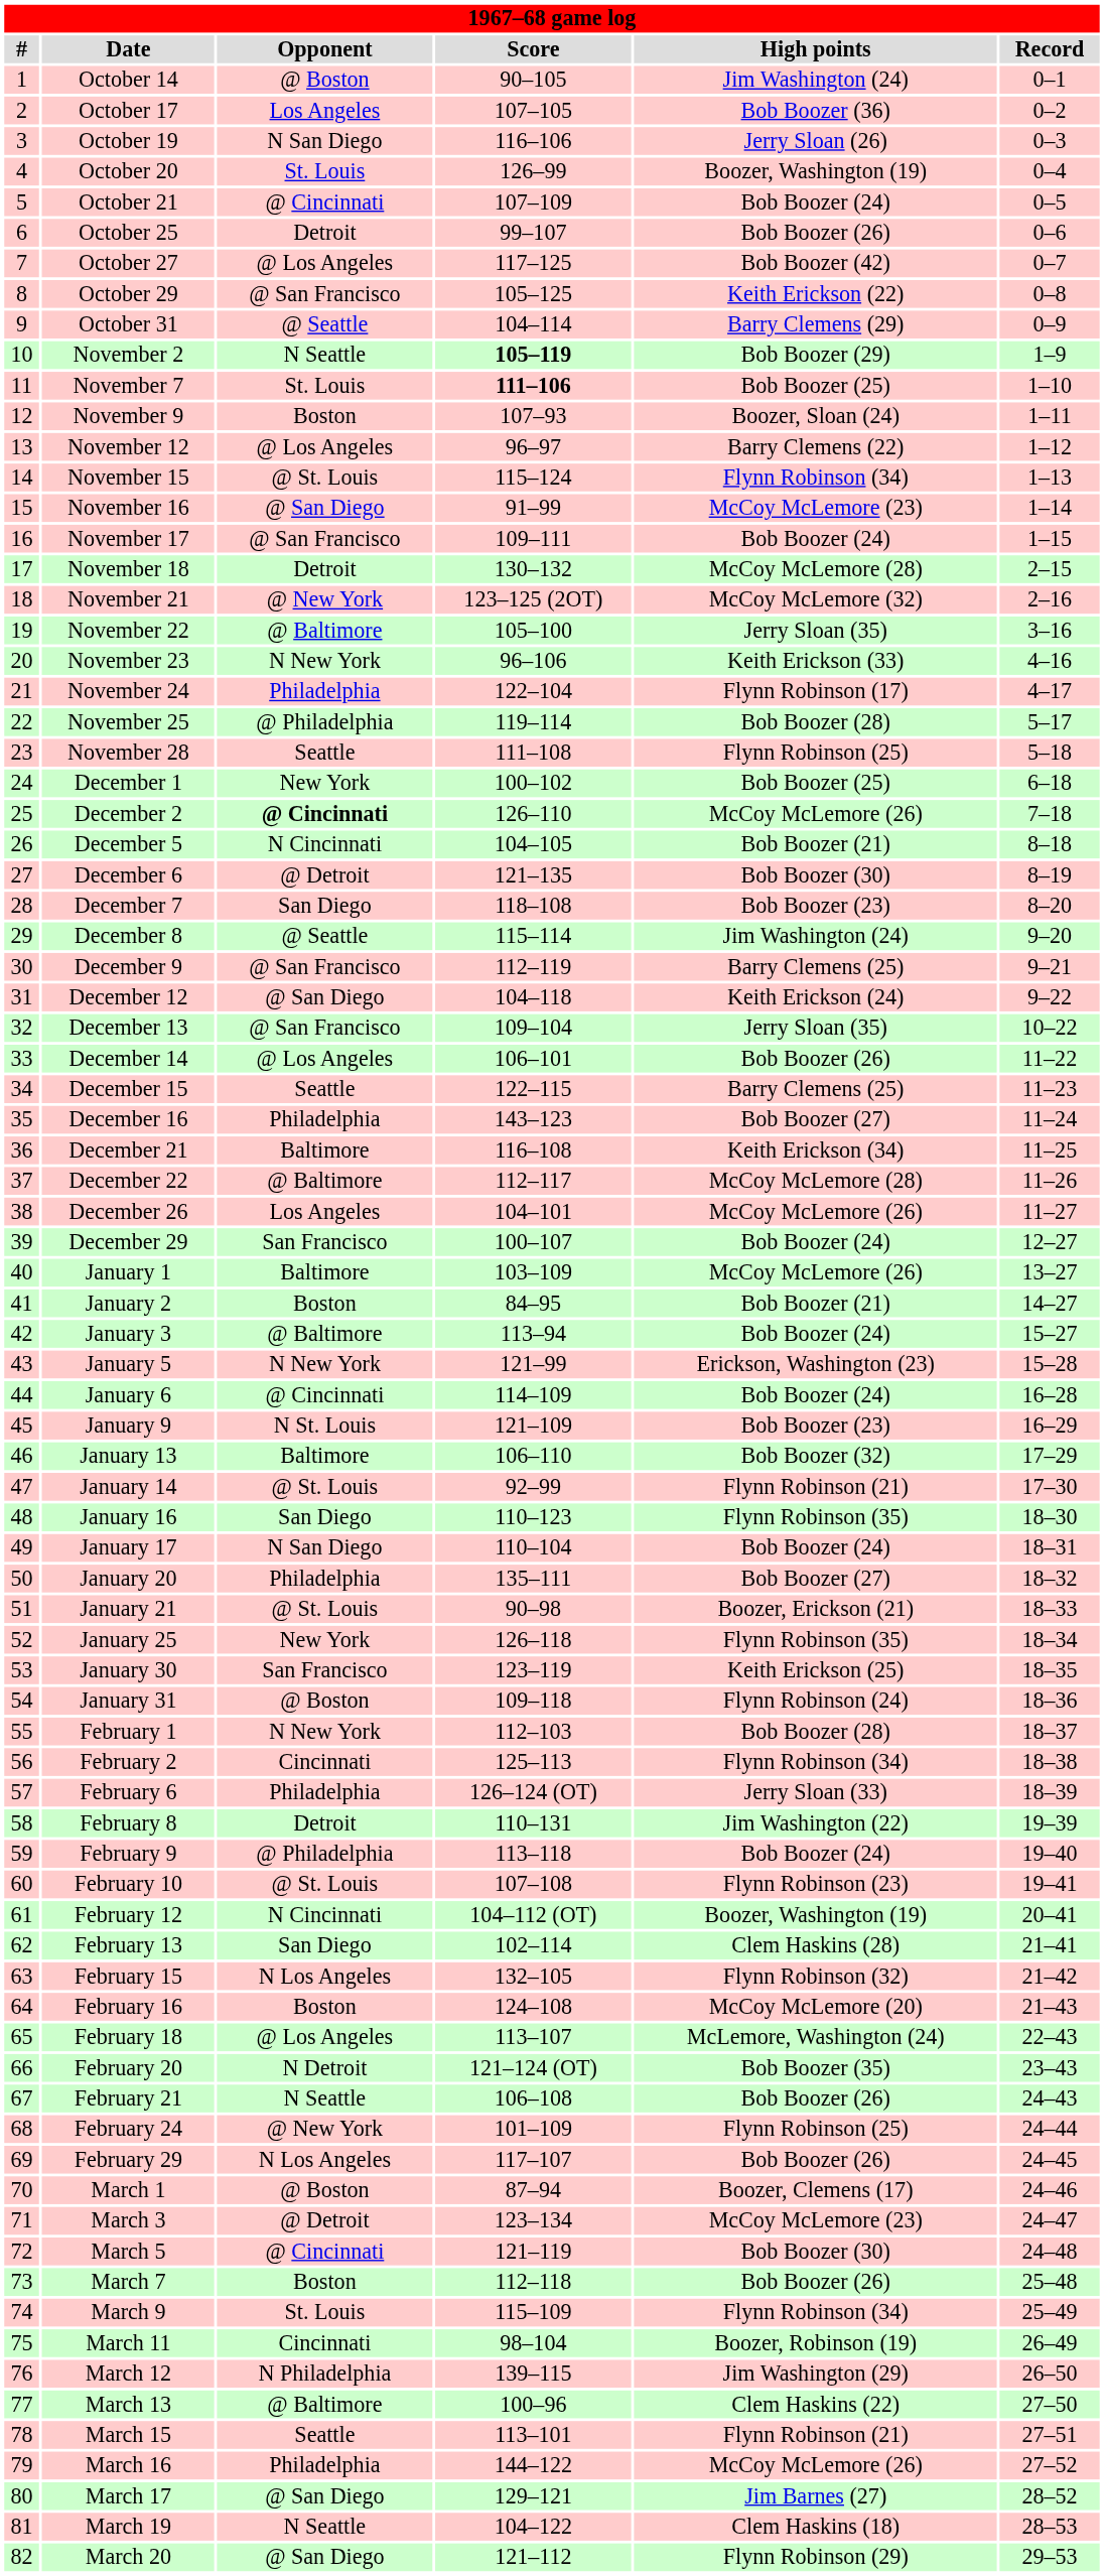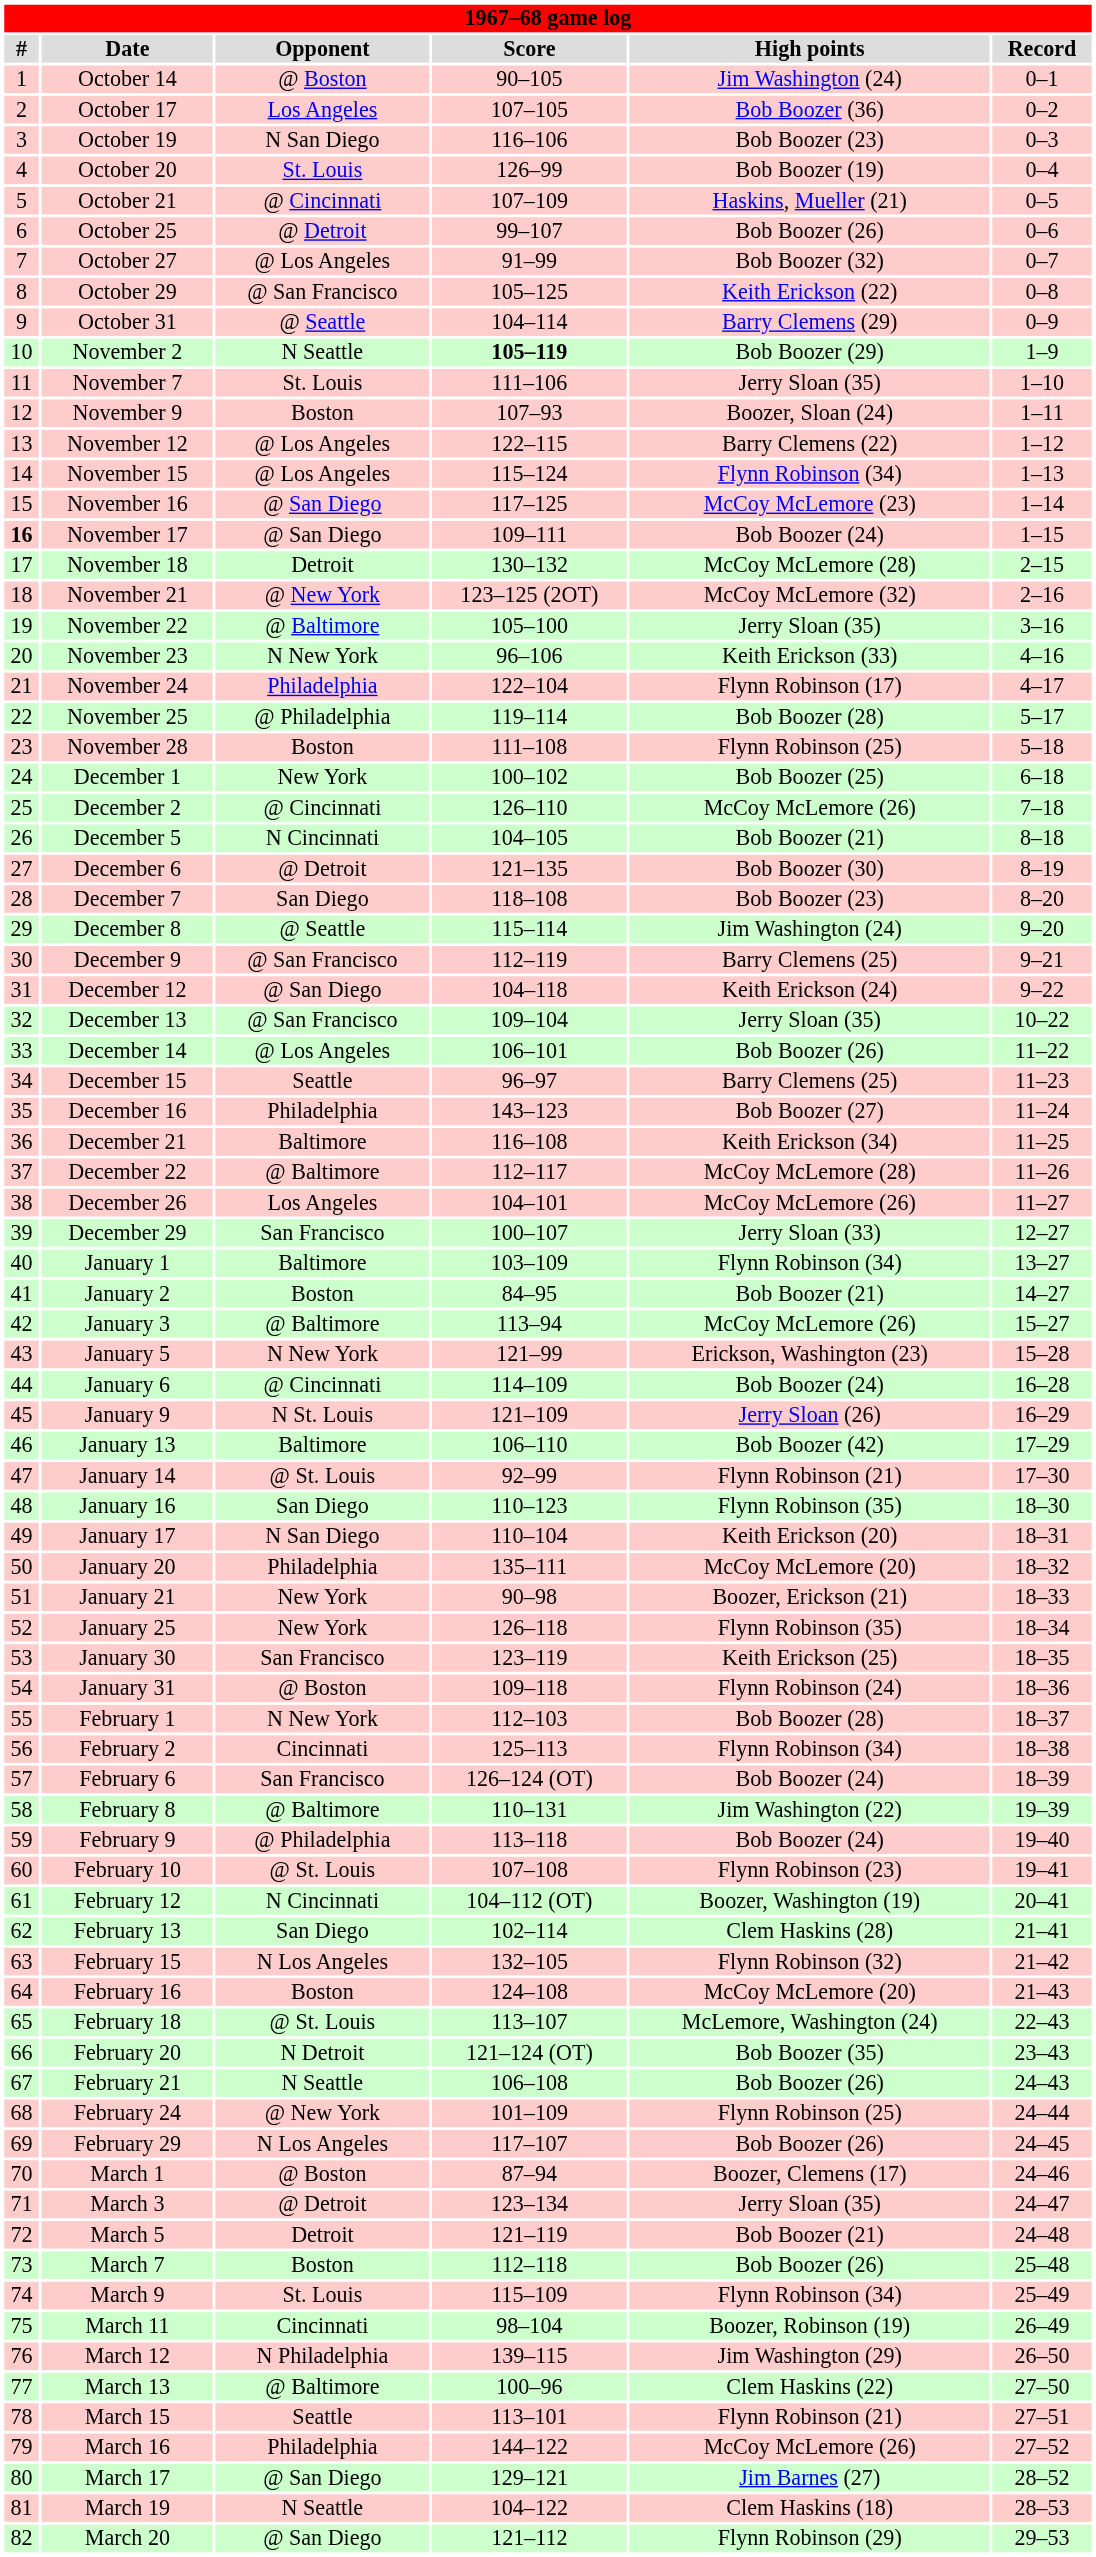October 19 | High points: Jerry Sloan (26) -> Bob Boozer (23)
October 20 | High points: Boozer, Washington (19) -> Bob Boozer (19)
October 21 | High points: Bob Boozer (24) -> Haskins, Mueller (21)
October 25 | Opponent: Detroit -> @ Detroit
October 27 | Score: 117–125 -> 91–99
October 27 | High points: Bob Boozer (42) -> Bob Boozer (32)
November 7 | Score: bold -> normal
November 7 | High points: Bob Boozer (25) -> Jerry Sloan (35)
November 12 | Score: 96–97 -> 122–115
November 15 | Opponent: @ St. Louis -> @ Los Angeles
November 16 | Score: 91–99 -> 117–125
November 17 | #: normal -> bold
November 17 | Opponent: @ San Francisco -> @ San Diego
November 28 | Opponent: Seattle -> Boston
December 2 | Opponent: bold -> normal
December 15 | Score: 122–115 -> 96–97
December 29 | High points: Bob Boozer (24) -> Jerry Sloan (33)
January 1 | High points: McCoy McLemore (26) -> Flynn Robinson (34)
January 3 | High points: Bob Boozer (24) -> McCoy McLemore (26)
January 9 | High points: Bob Boozer (23) -> Jerry Sloan (26)
January 13 | High points: Bob Boozer (32) -> Bob Boozer (42)
January 17 | High points: Bob Boozer (24) -> Keith Erickson (20)
January 20 | High points: Bob Boozer (27) -> McCoy McLemore (20)
January 21 | Opponent: @ St. Louis -> New York
February 6 | Opponent: Philadelphia -> San Francisco
February 6 | High points: Jerry Sloan (33) -> Bob Boozer (24)
February 8 | Opponent: Detroit -> @ Baltimore
February 18 | Opponent: @ Los Angeles -> @ St. Louis
March 3 | High points: McCoy McLemore (23) -> Jerry Sloan (35)
March 5 | Opponent: @ Cincinnati -> Detroit
March 5 | High points: Bob Boozer (30) -> Bob Boozer (21)
